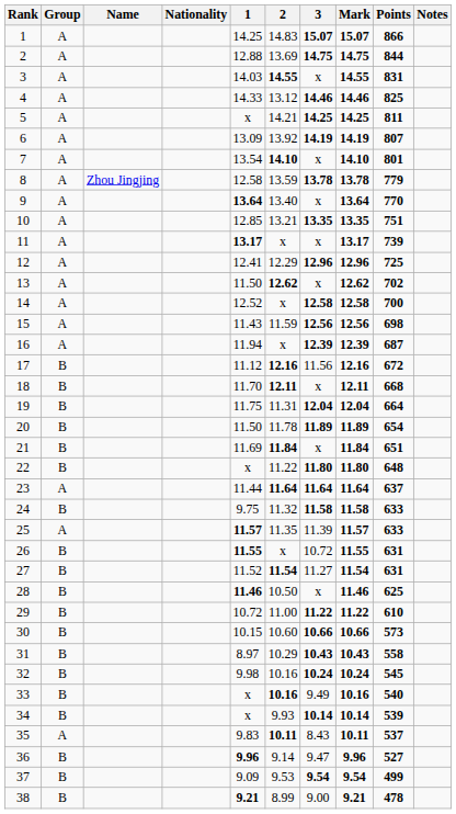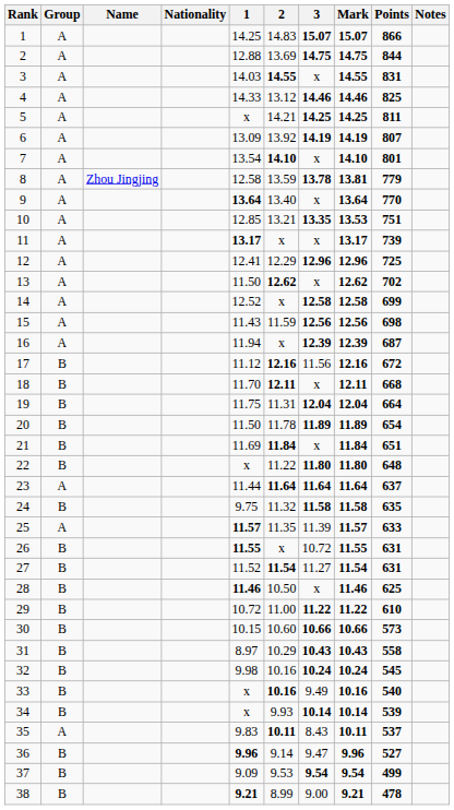8 | Mark: 13.78 -> 13.81
10 | Mark: 13.35 -> 13.53
14 | Points: 700 -> 699
24 | Points: 633 -> 635
